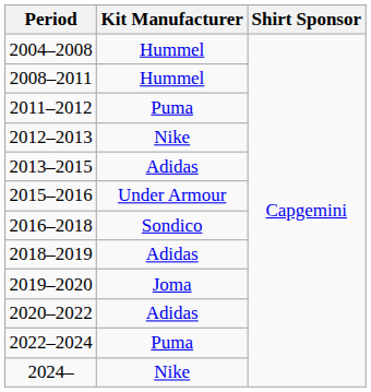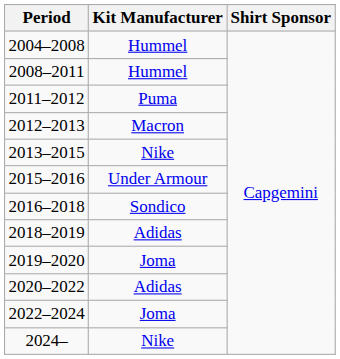2012–2013 | Kit Manufacturer: Nike -> Macron
2013–2015 | Kit Manufacturer: Adidas -> Nike
2022–2024 | Kit Manufacturer: Puma -> Joma
